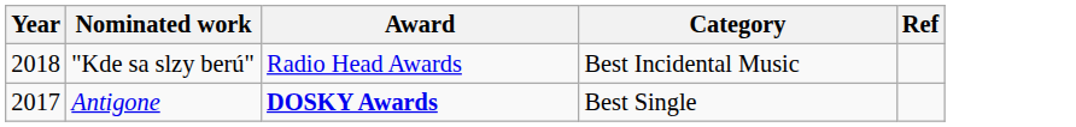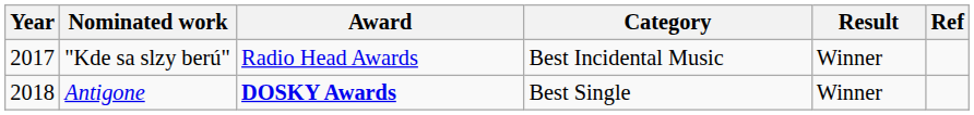+ column: Result | Winner | Winner
"Kde sa slzy berú" | Year: 2018 -> 2017
Antigone | Year: 2017 -> 2018
